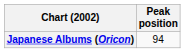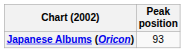Japanese Albums (Oricon) | Peak position: 94 -> 93
